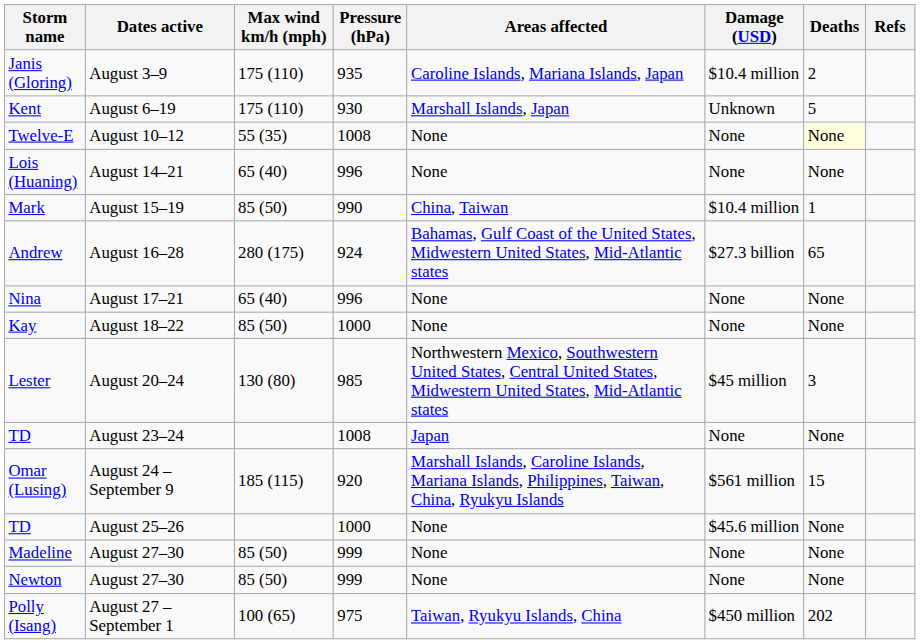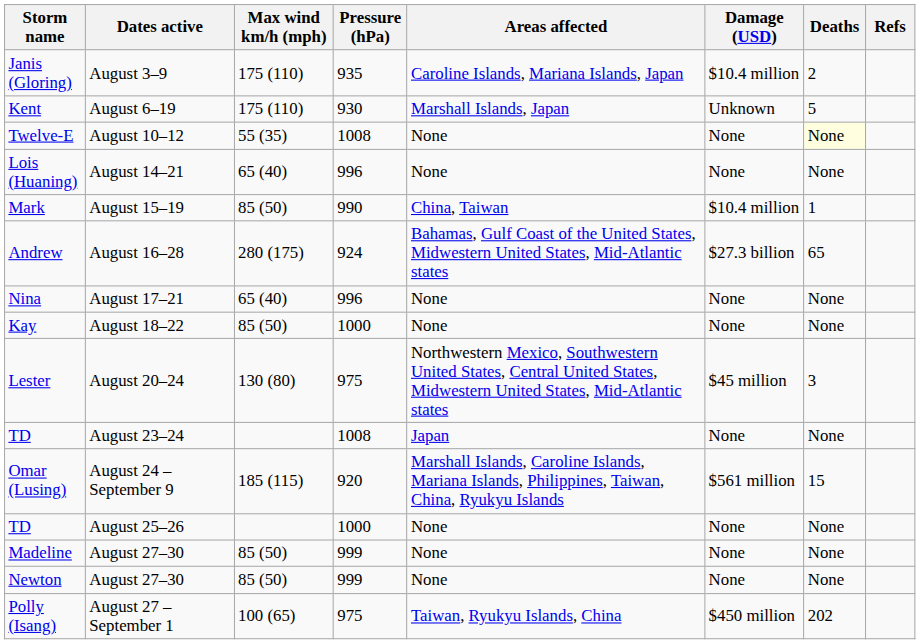Lester | Pressure (hPa): 985 -> 975
TD / August 25–26 | Damage (USD): $45.6 million -> None
